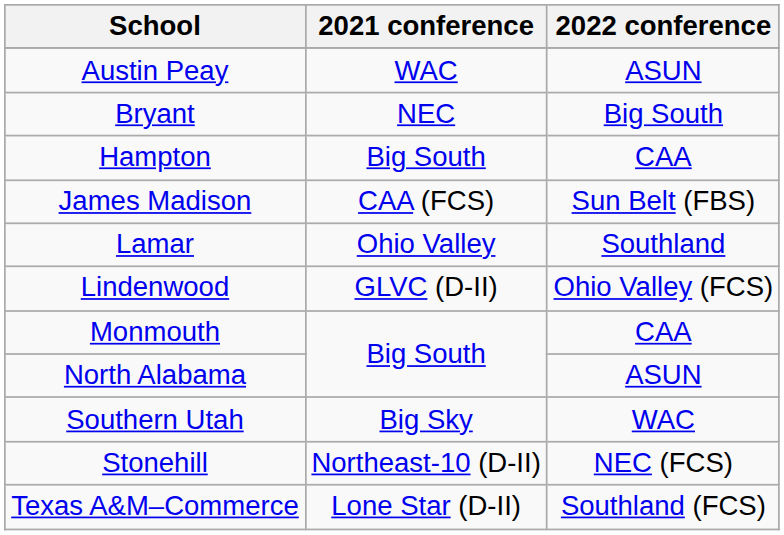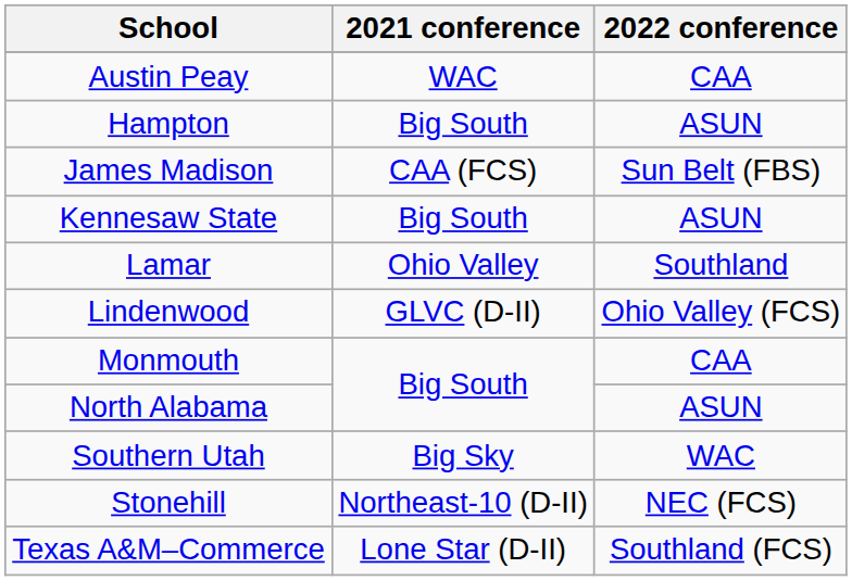Austin Peay | 2022 conference: ASUN -> CAA
- row: Bryant | NEC | Big South
Hampton | 2022 conference: CAA -> ASUN
+ row: Kennesaw State | Big South | ASUN
